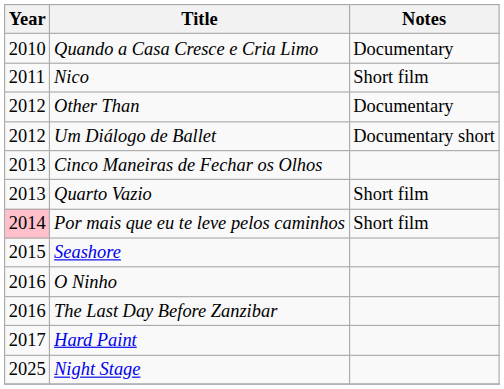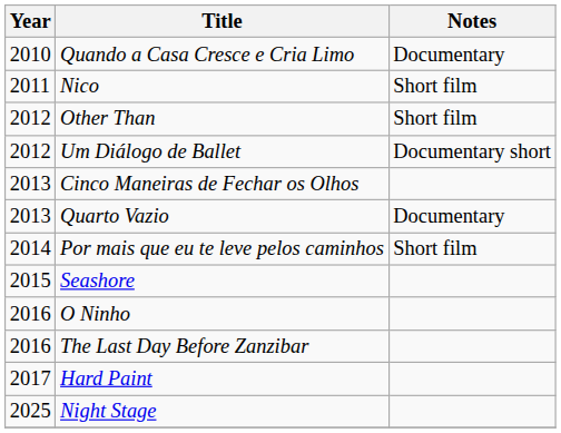Other Than | Notes: Documentary -> Short film
Quarto Vazio | Notes: Short film -> Documentary
Por mais que eu te leve pelos caminhos | Year: pink background -> no background
